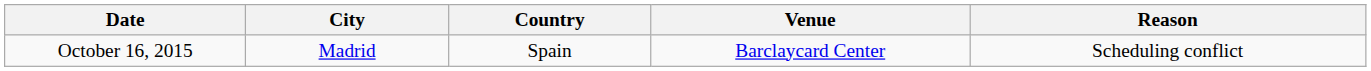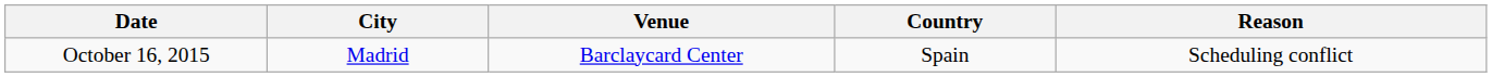columns swapped: Country <-> Venue
